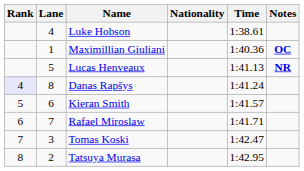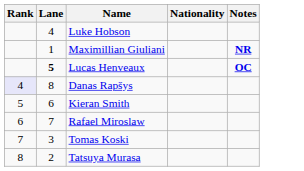- column: Time | 1:38.61 | 1:40.36 | 1:41.13 | 1:41.24 | 1:41.57 | 1:41.71 | 1:42.47 | 1:42.95
Maximillian Giuliani | Notes: OC -> NR
Lucas Henveaux | Lane: normal -> bold
Lucas Henveaux | Notes: NR -> OC
